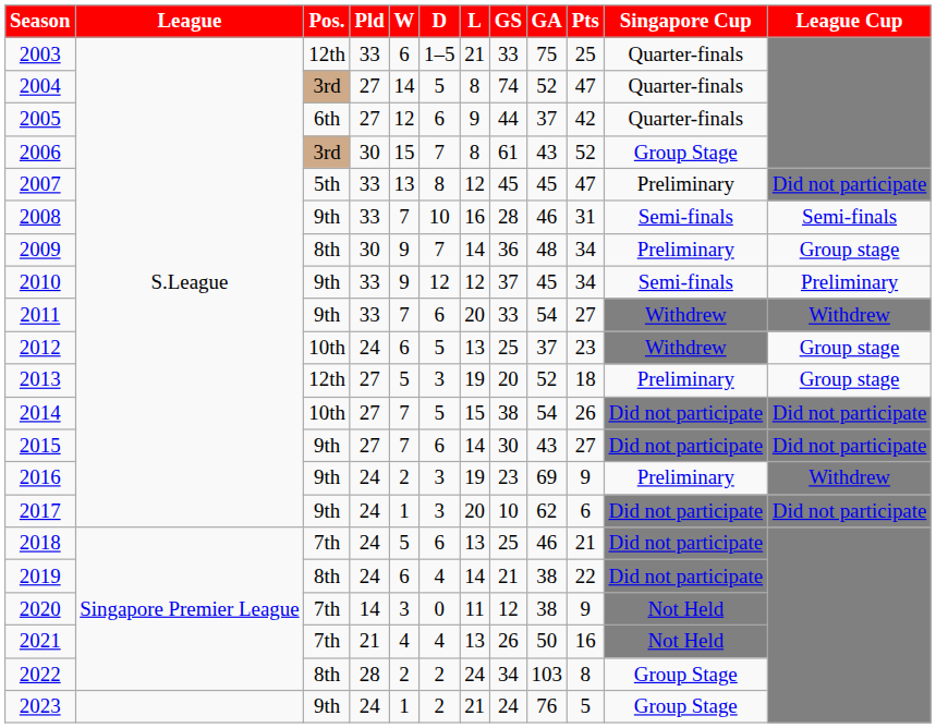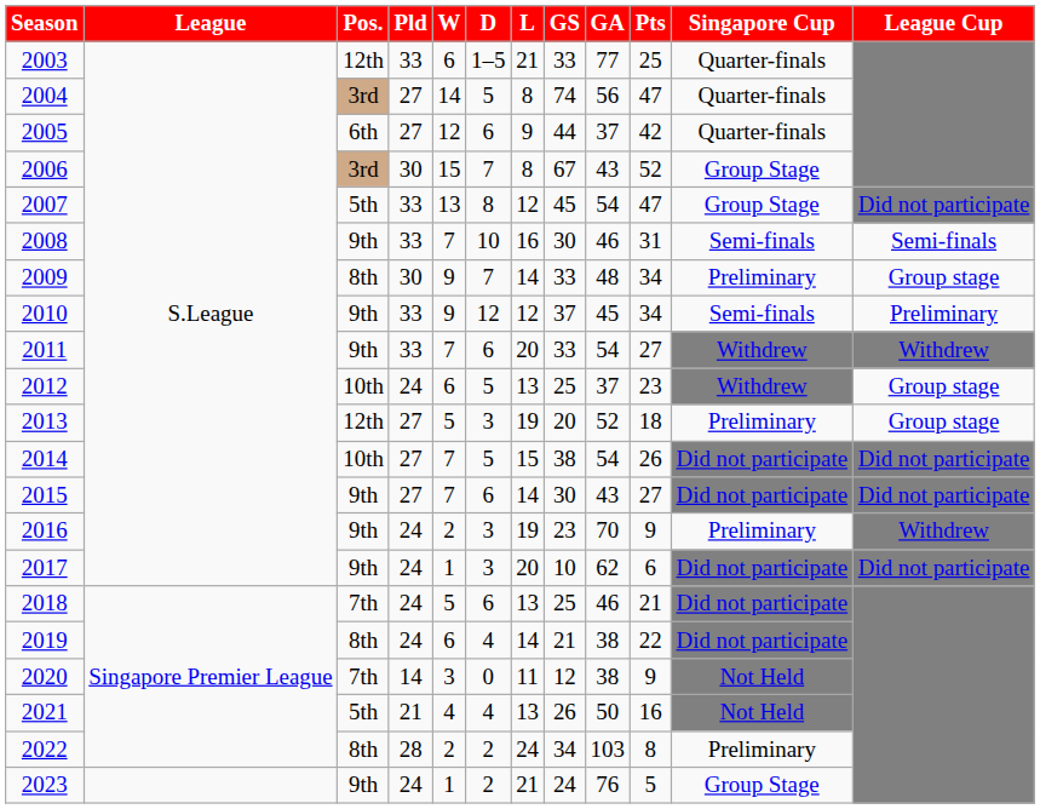2003 | GA: 75 -> 77
2004 | GA: 52 -> 56
2006 | GS: 61 -> 67
2007 | GA: 45 -> 54
2007 | Singapore Cup: Preliminary -> Group Stage
2008 | GS: 28 -> 30
2009 | GS: 36 -> 33
2016 | GA: 69 -> 70
2021 | Pos.: 7th -> 5th
2022 | Singapore Cup: Group Stage -> Preliminary
